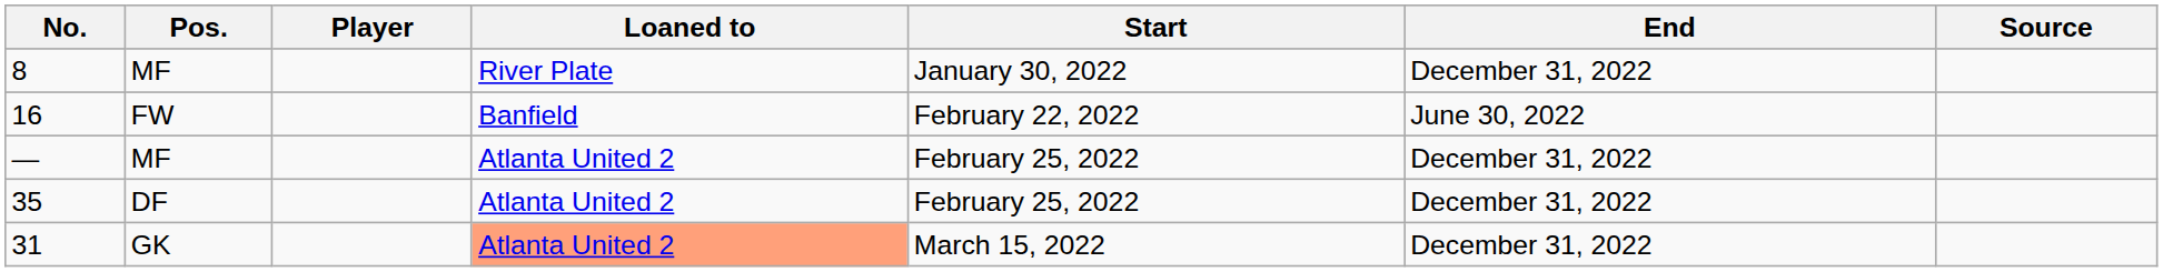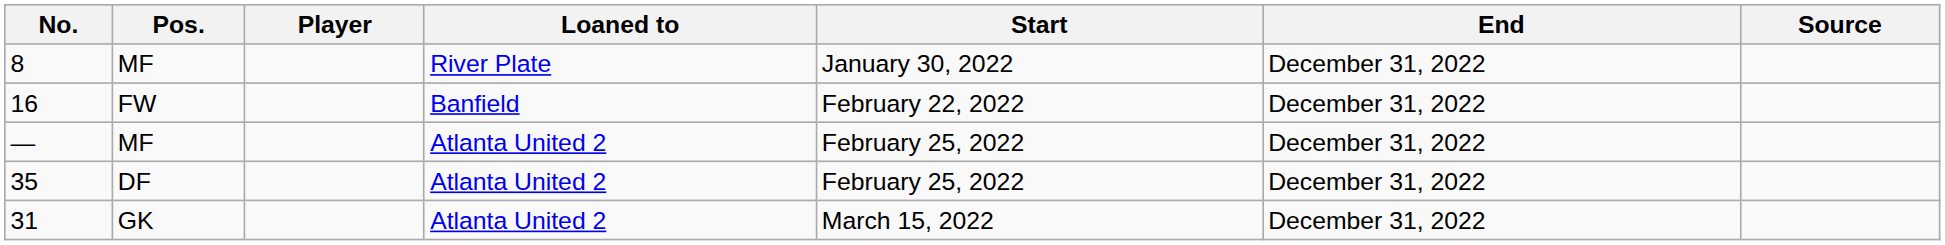16 | End: June 30, 2022 -> December 31, 2022
31 | Loaned to: lightsalmon background -> no background
